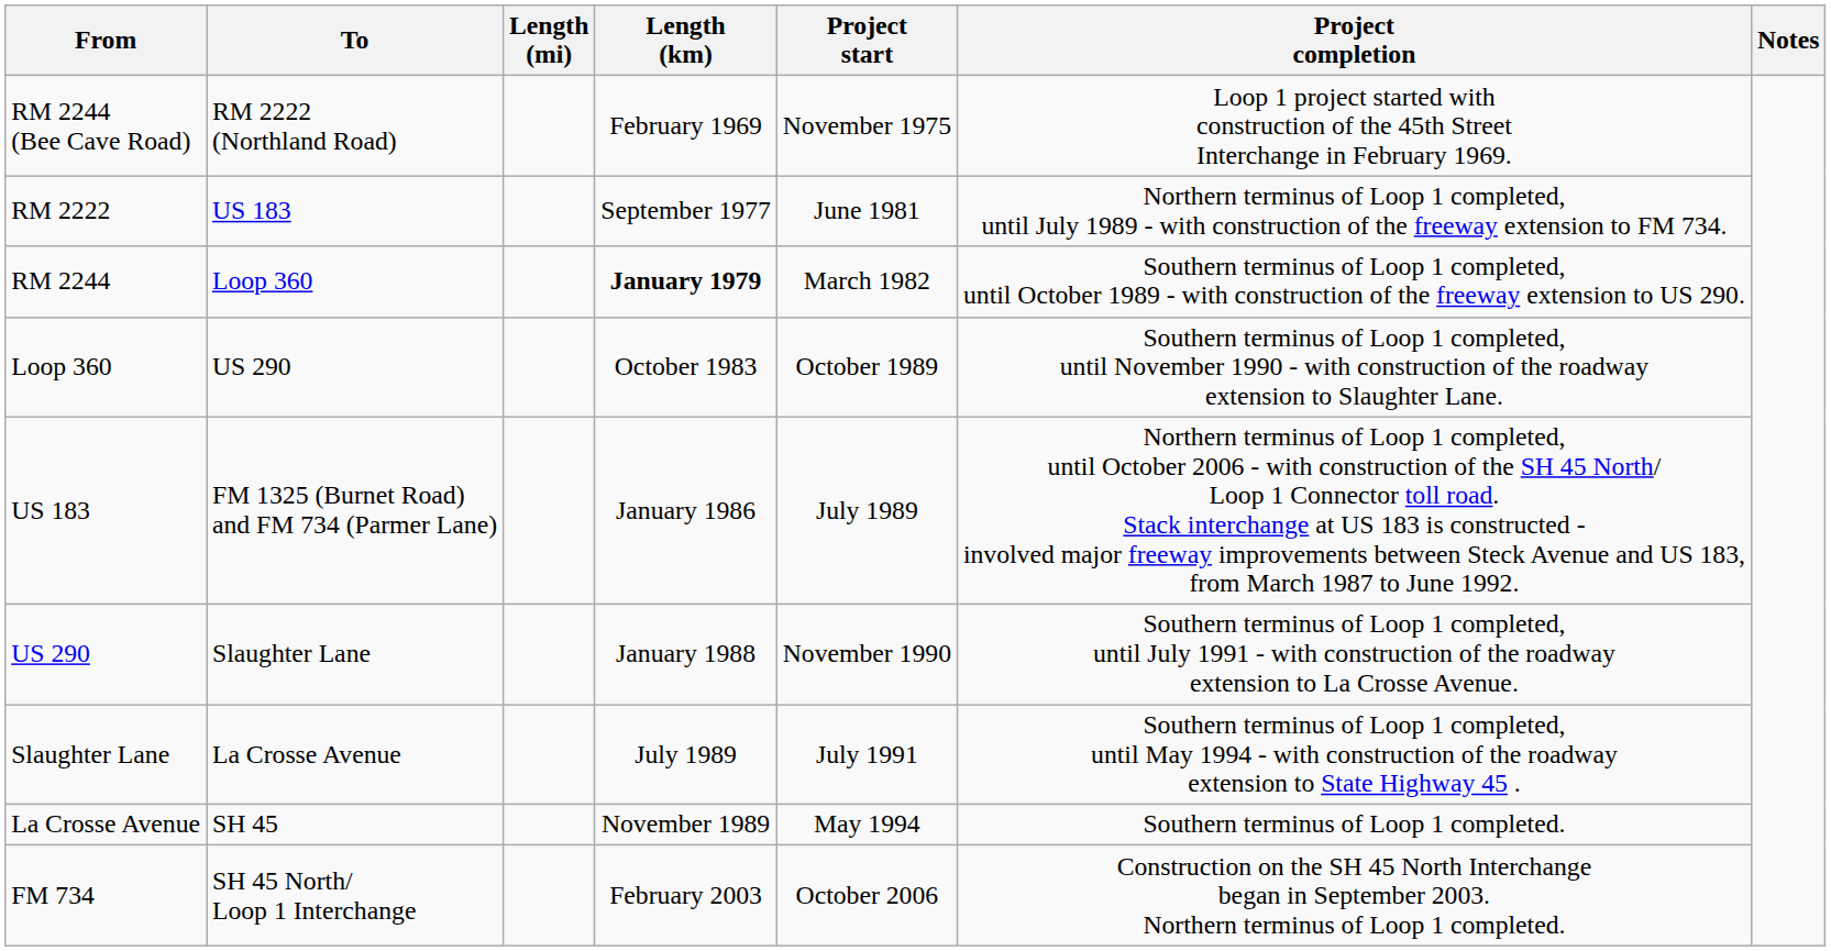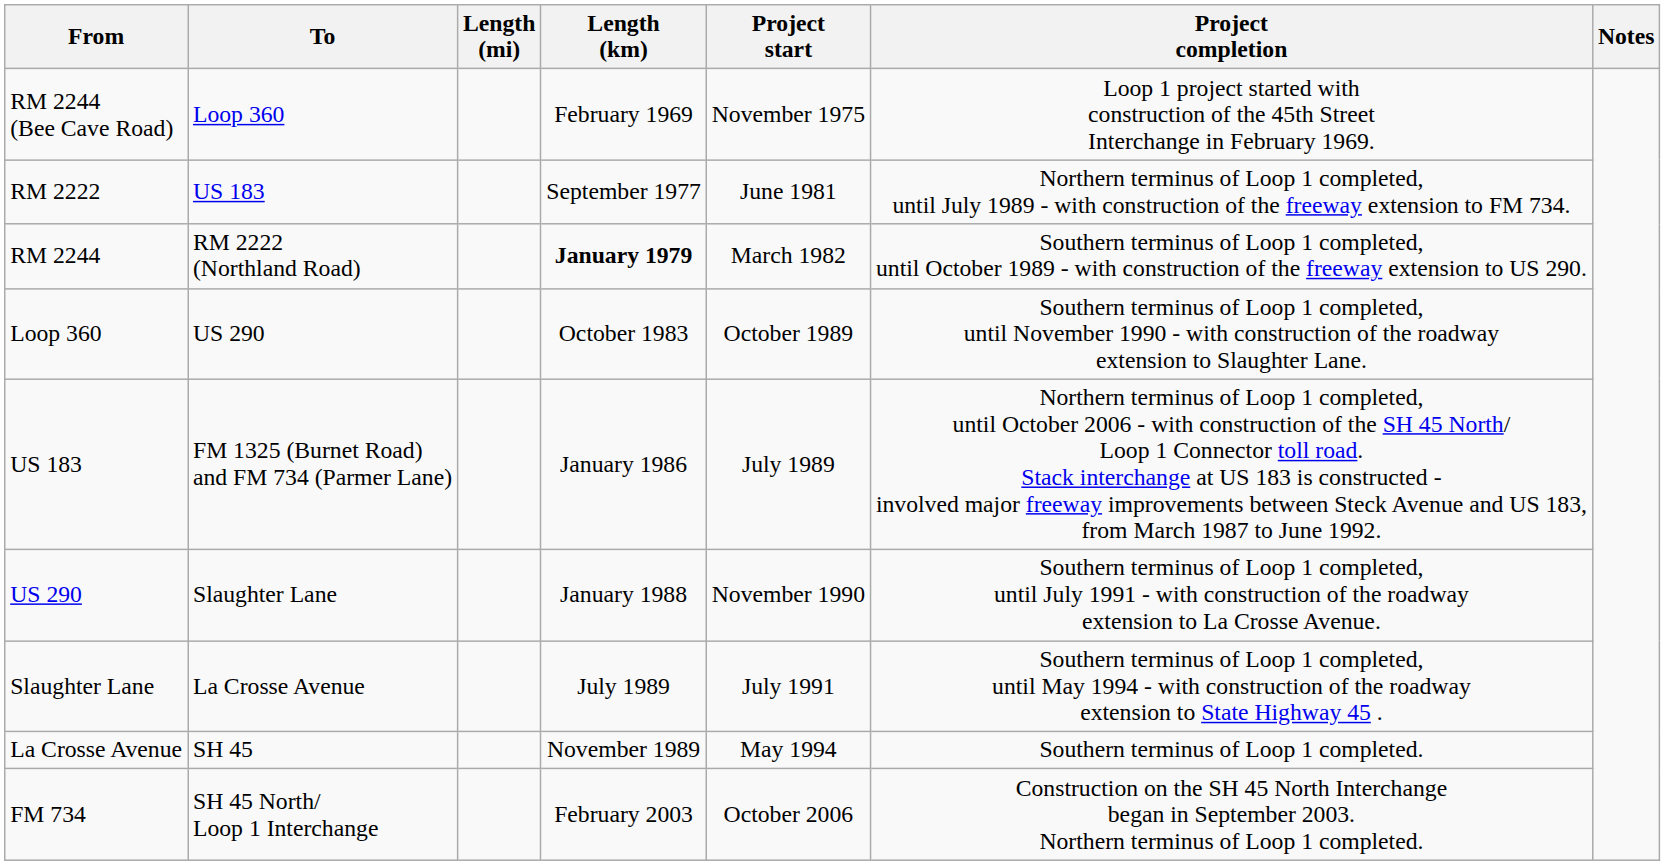RM 2244 (Bee Cave Road) | To: RM 2222 (Northland Road) -> Loop 360
RM 2244 | To: Loop 360 -> RM 2222 (Northland Road)
